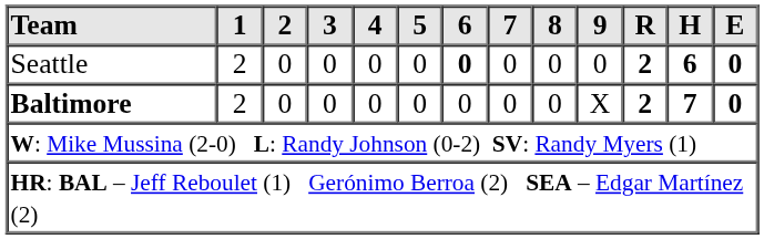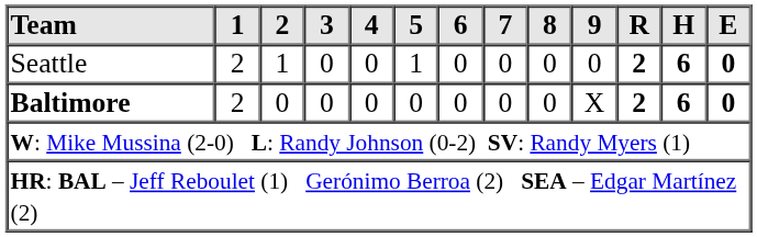Seattle | 2: 0 -> 1
Seattle | 5: 0 -> 1
Seattle | 6: bold -> normal
Baltimore | H: 7 -> 6
